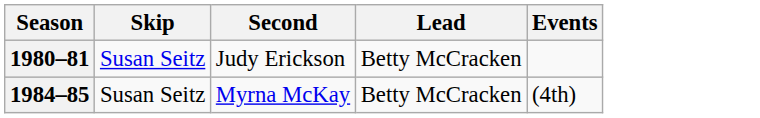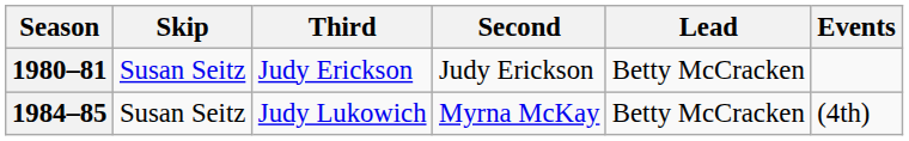+ column: Third | Judy Erickson | Judy Lukowich
